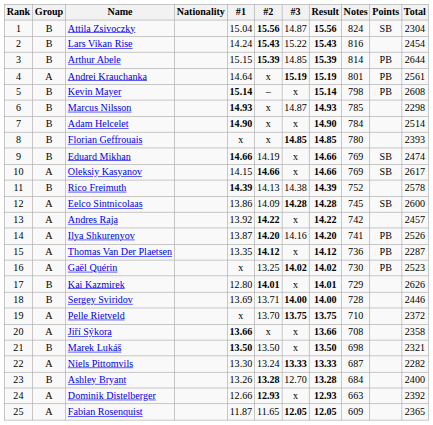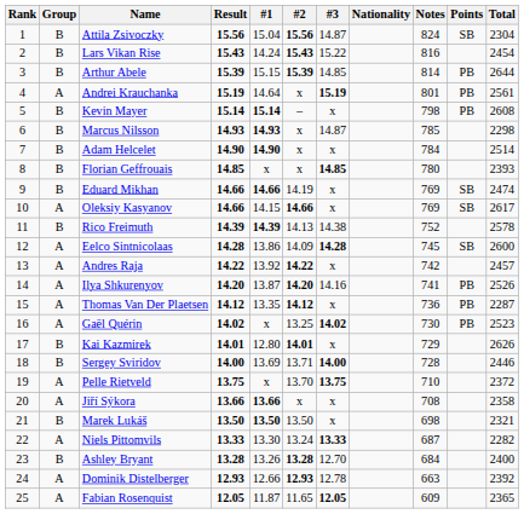columns swapped: Nationality <-> Result
Dominik Distelberger | #3: x -> 12.78
